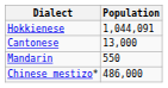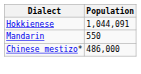- row: Cantonese | 13,000
